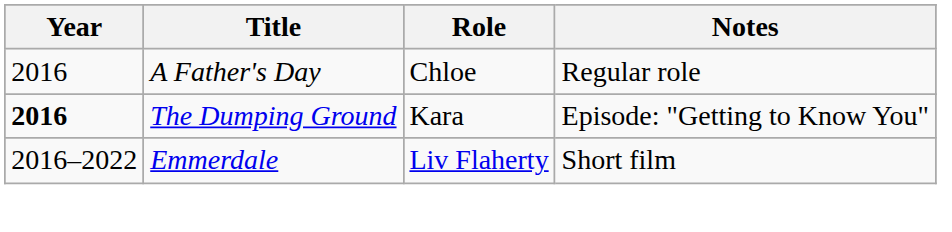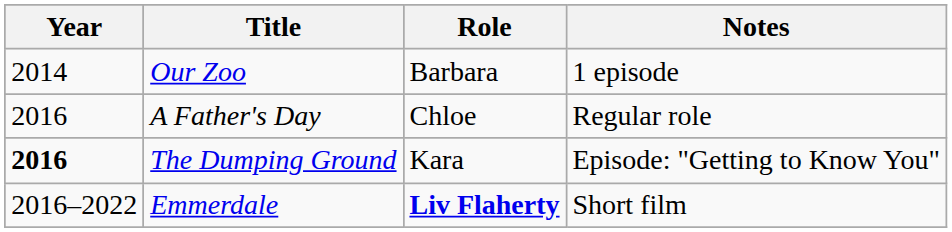+ row: 2014 | Our Zoo | Barbara | 1 episode
Emmerdale | Role: normal -> bold
